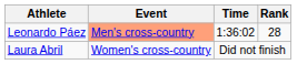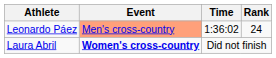Leonardo Páez | Rank: 28 -> 24
Laura Abril | Event: normal -> bold
